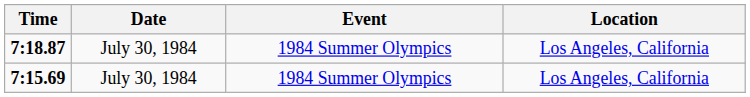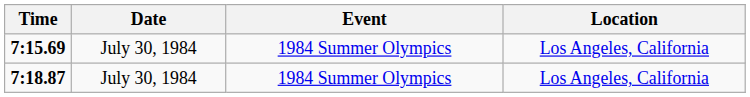rows swapped: 7:18.87 <-> 7:15.69
